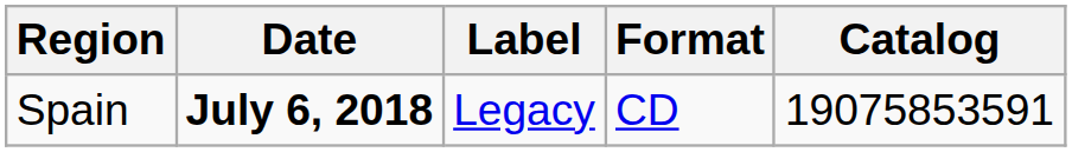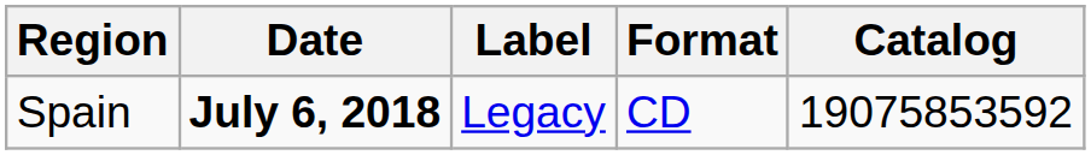Spain | Catalog: 19075853591 -> 19075853592
